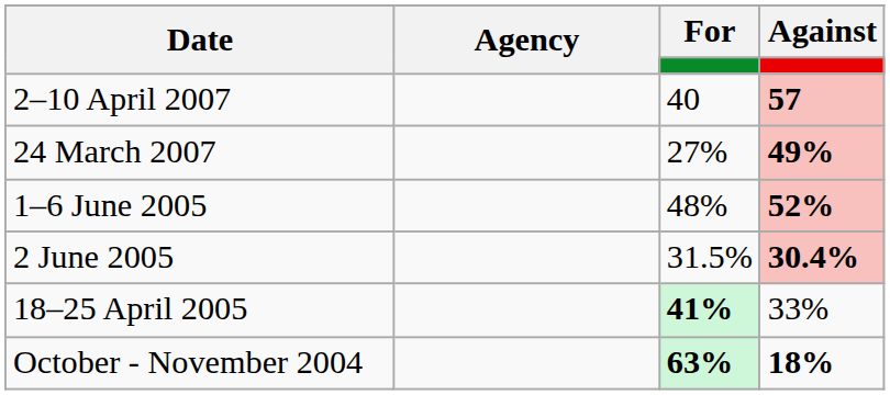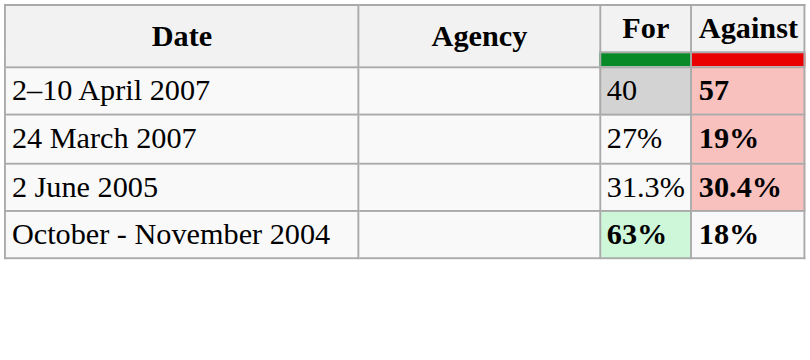2–10 April 2007 | For: no background -> lightgrey background
24 March 2007 | Against: 49% -> 19%
- row: 1–6 June 2005 | 48% | 52%
2 June 2005 | For: 31.5% -> 31.3%
- row: 18–25 April 2005 | 41% | 33%
